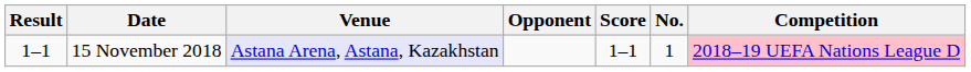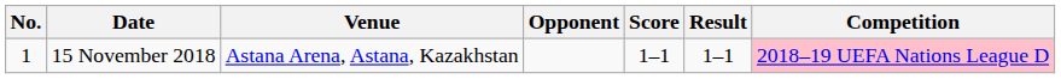columns swapped: No. <-> Result
15 November 2018 | Venue: lavender background -> no background
